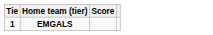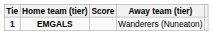+ column: Away team (tier) | Wanderers (Nuneaton)
